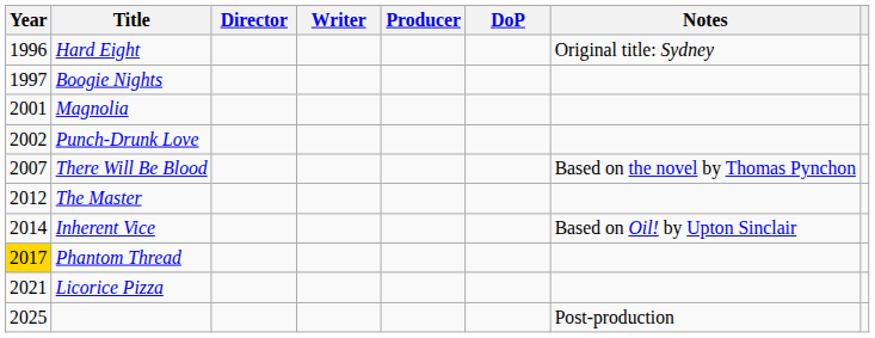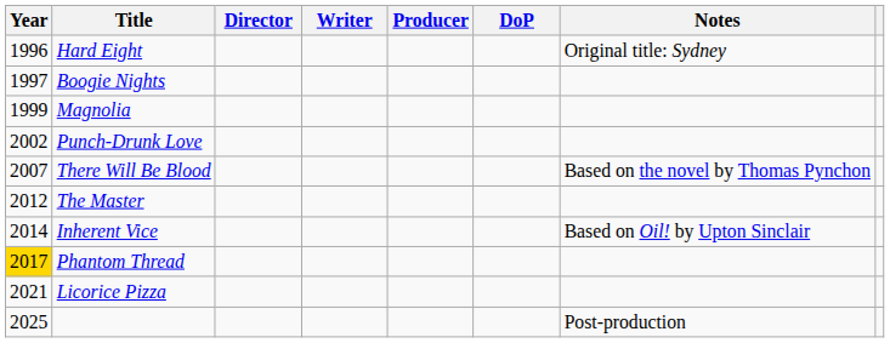Magnolia | Year: 2001 -> 1999
